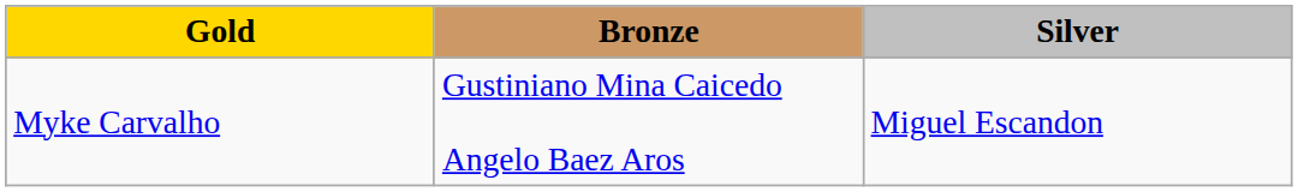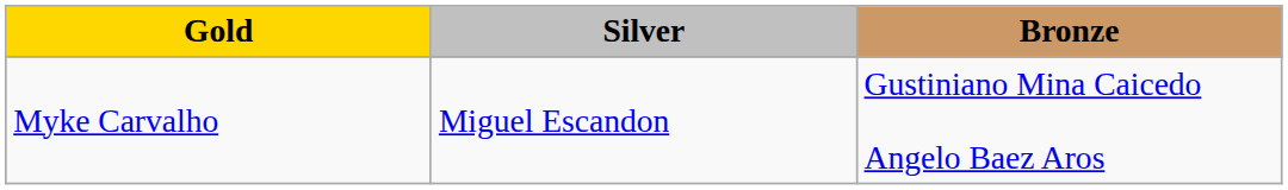columns swapped: Silver <-> Bronze
